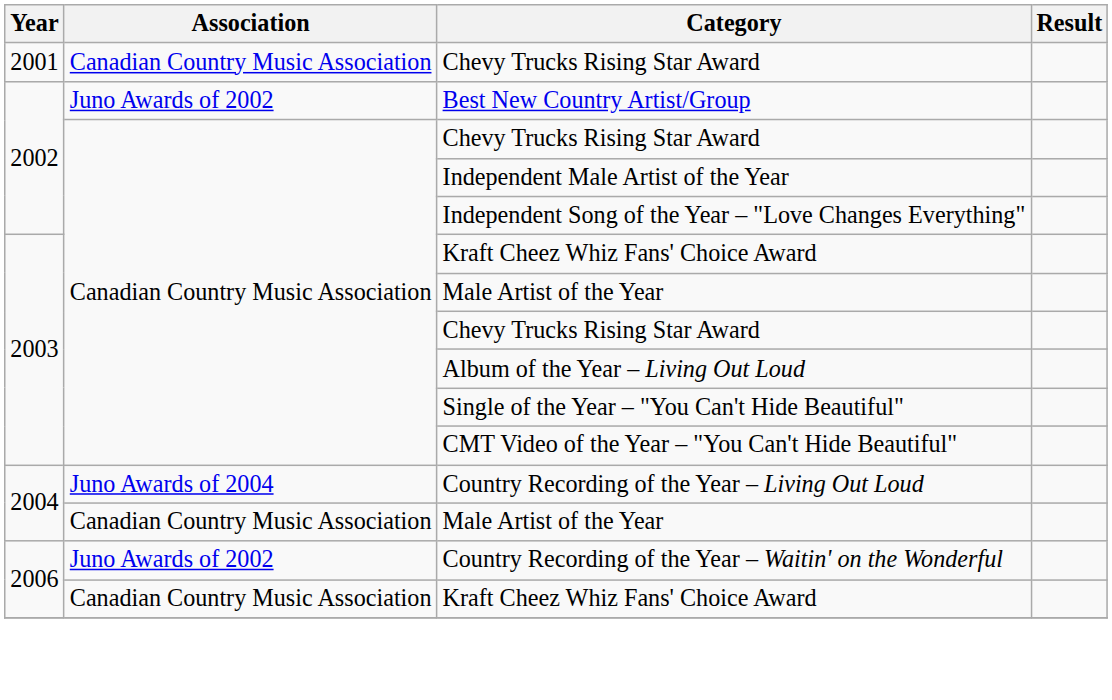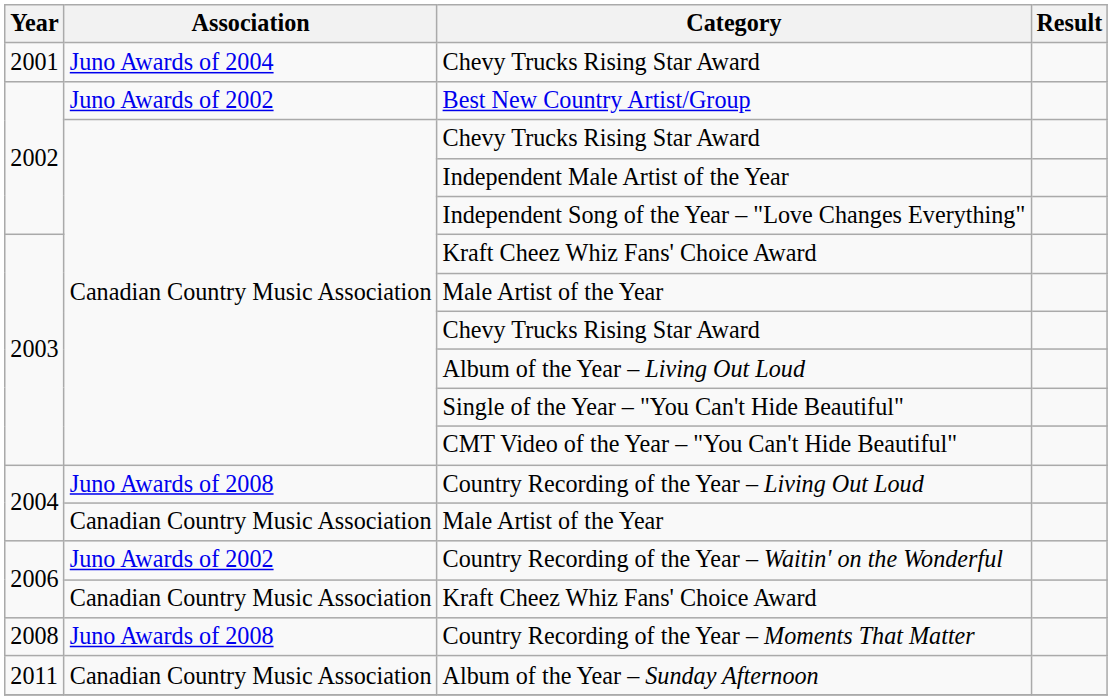2001 / Chevy Trucks Rising Star Award | Association: Canadian Country Music Association -> Juno Awards of 2004
Country Recording of the Year – Living Out Loud | Association: Juno Awards of 2004 -> Juno Awards of 2008
+ row: 2008 | Juno Awards of 2008 | Country Recording of the Year – Moments That Matter
+ row: 2011 | Canadian Country Music Association | Album of the Year – Sunday Afternoon
